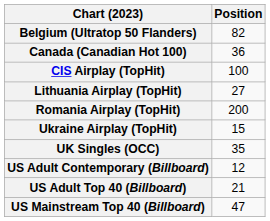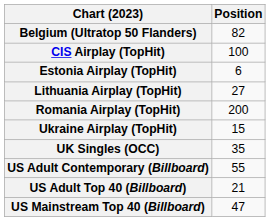- row: Canada (Canadian Hot 100) | 36
+ row: Estonia Airplay (TopHit) | 6
US Adult Contemporary (Billboard) | Position: 12 -> 55
